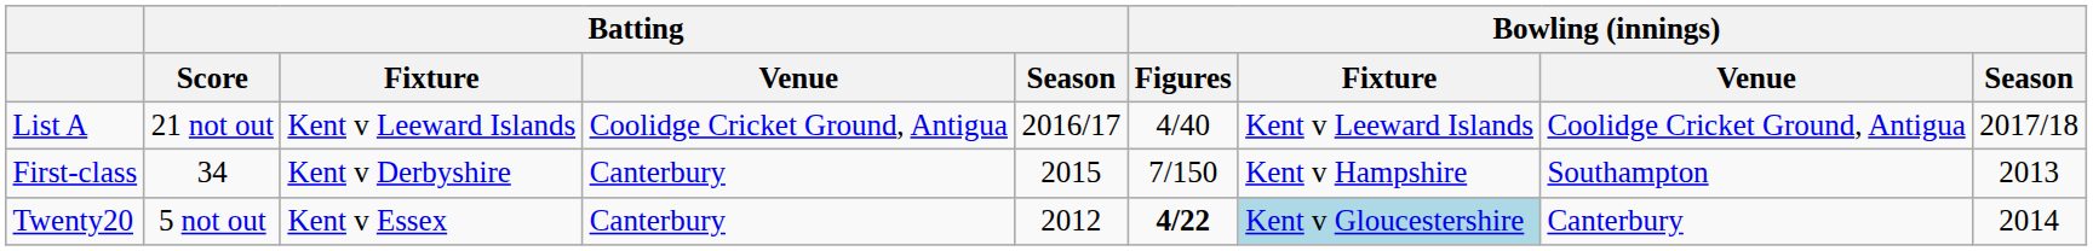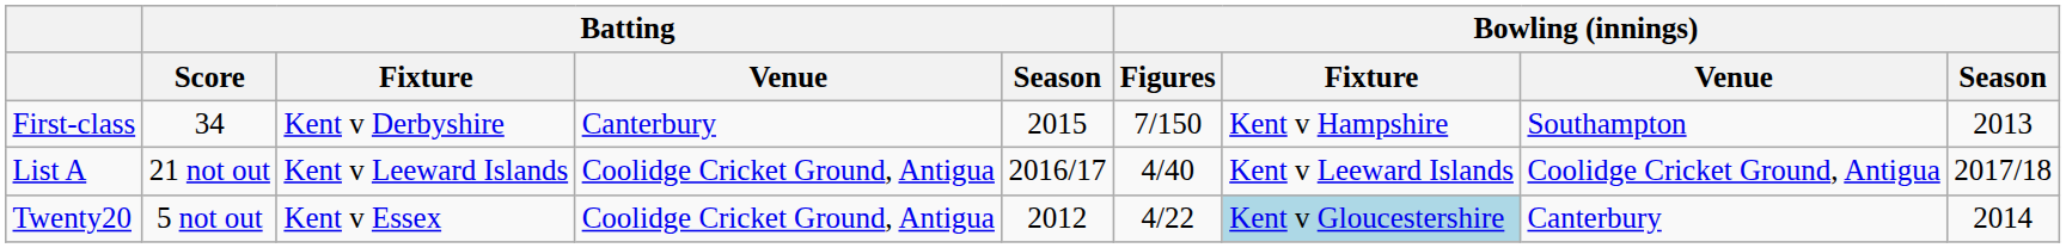rows swapped: First-class <-> List A
Twenty20 | Batting / Venue: Canterbury -> Coolidge Cricket Ground, Antigua
Twenty20 | Bowling (innings) / Figures: bold -> normal
